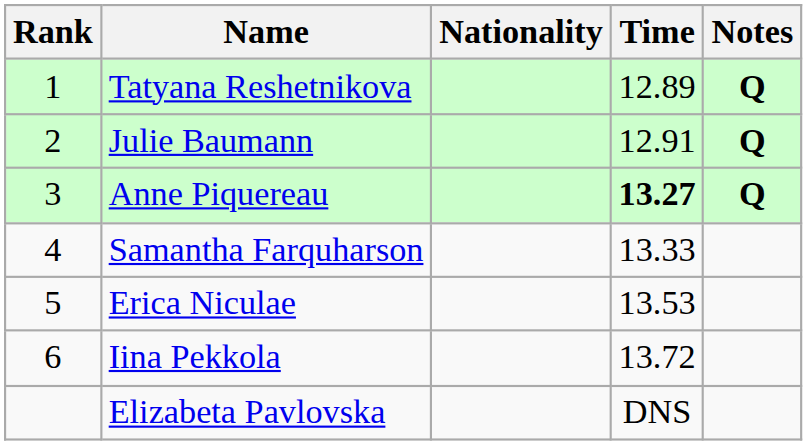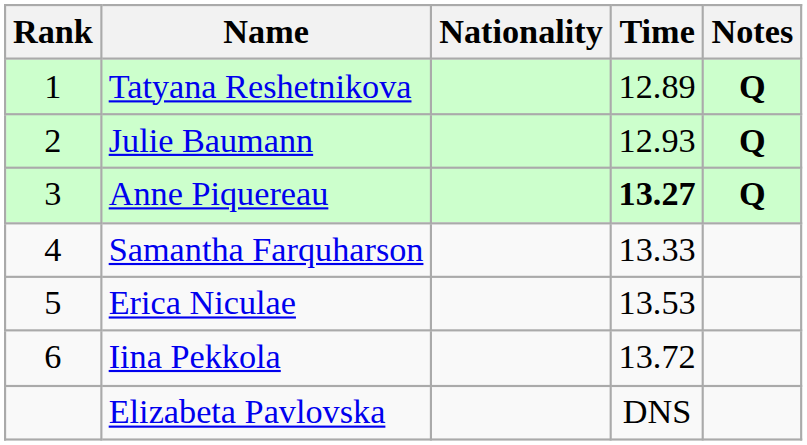Julie Baumann | Time: 12.91 -> 12.93
